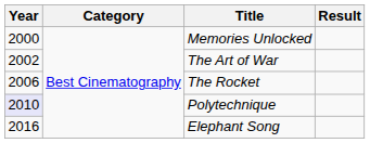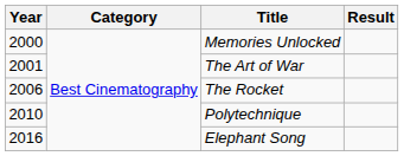The Art of War | Year: 2002 -> 2001
Polytechnique | Year: lavender background -> no background
